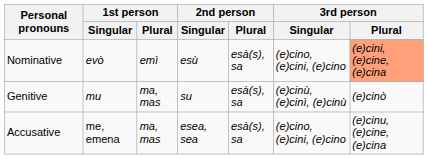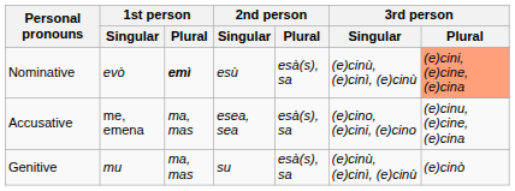Nominative | 1st person / Plural: normal -> bold
Nominative | 3rd person / Singular: (e)cino, (e)cini, (e)cino -> (e)cinù, (e)cinì, (e)cinù
rows swapped: Genitive <-> Accusative
